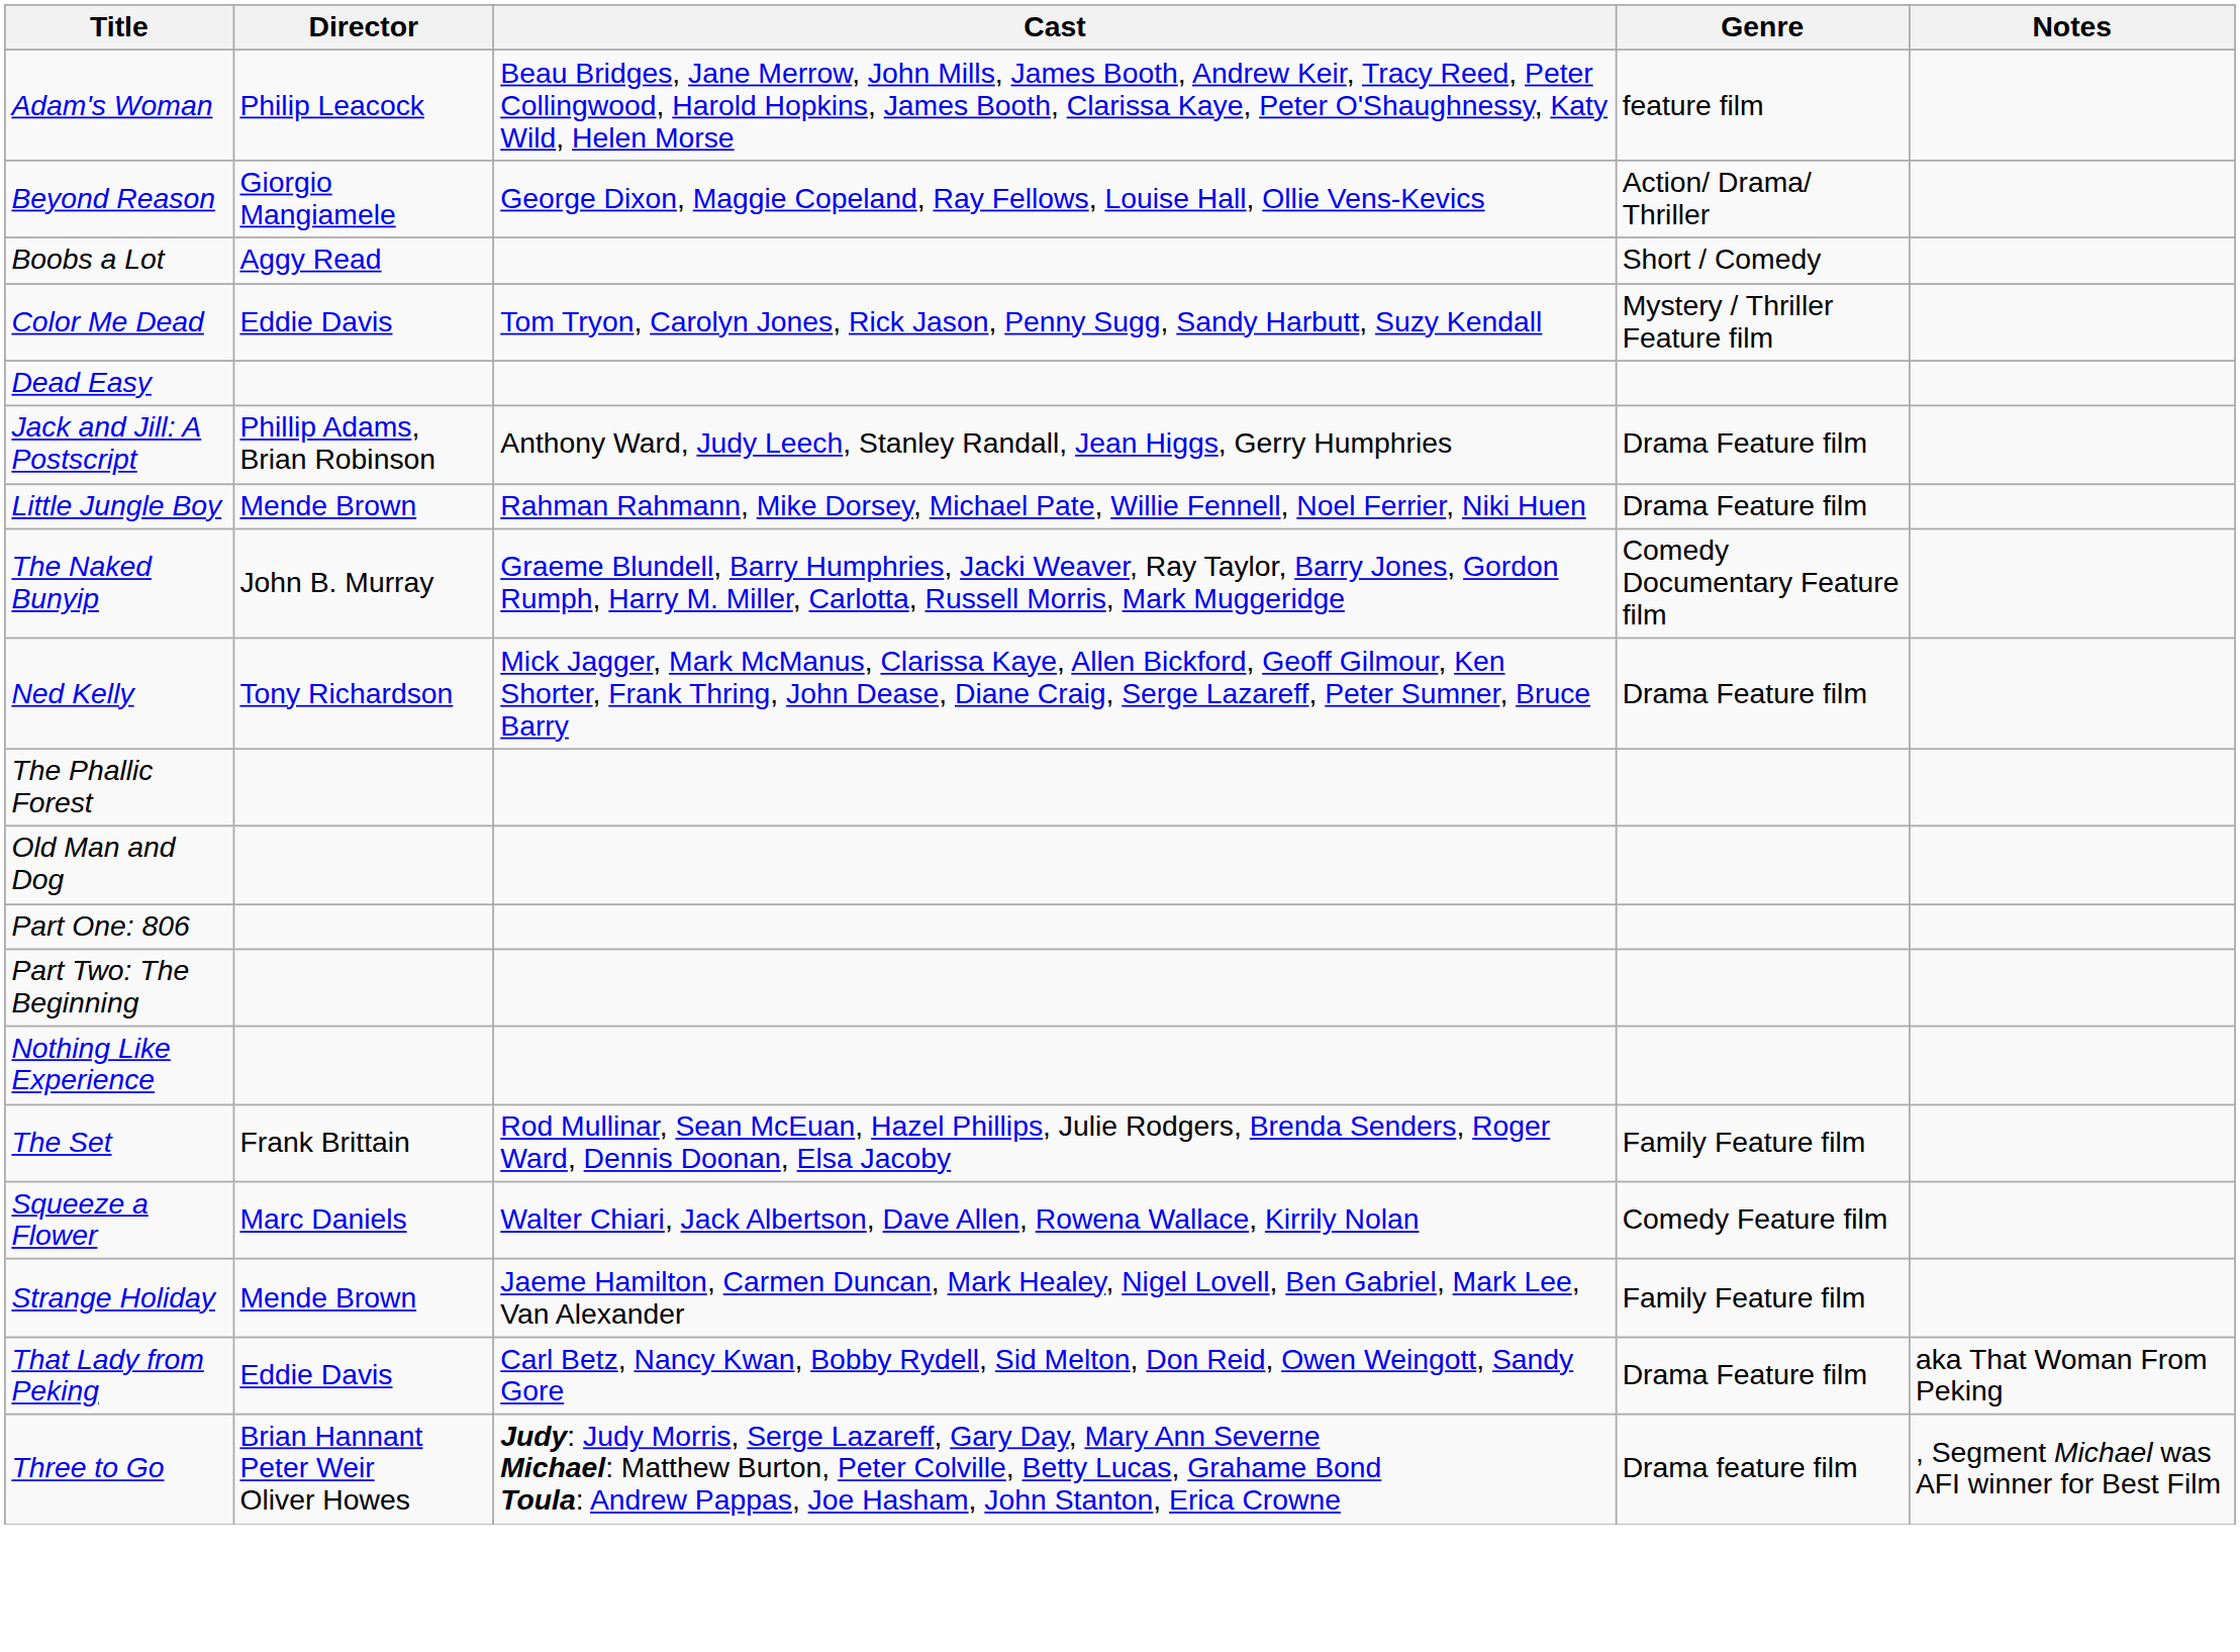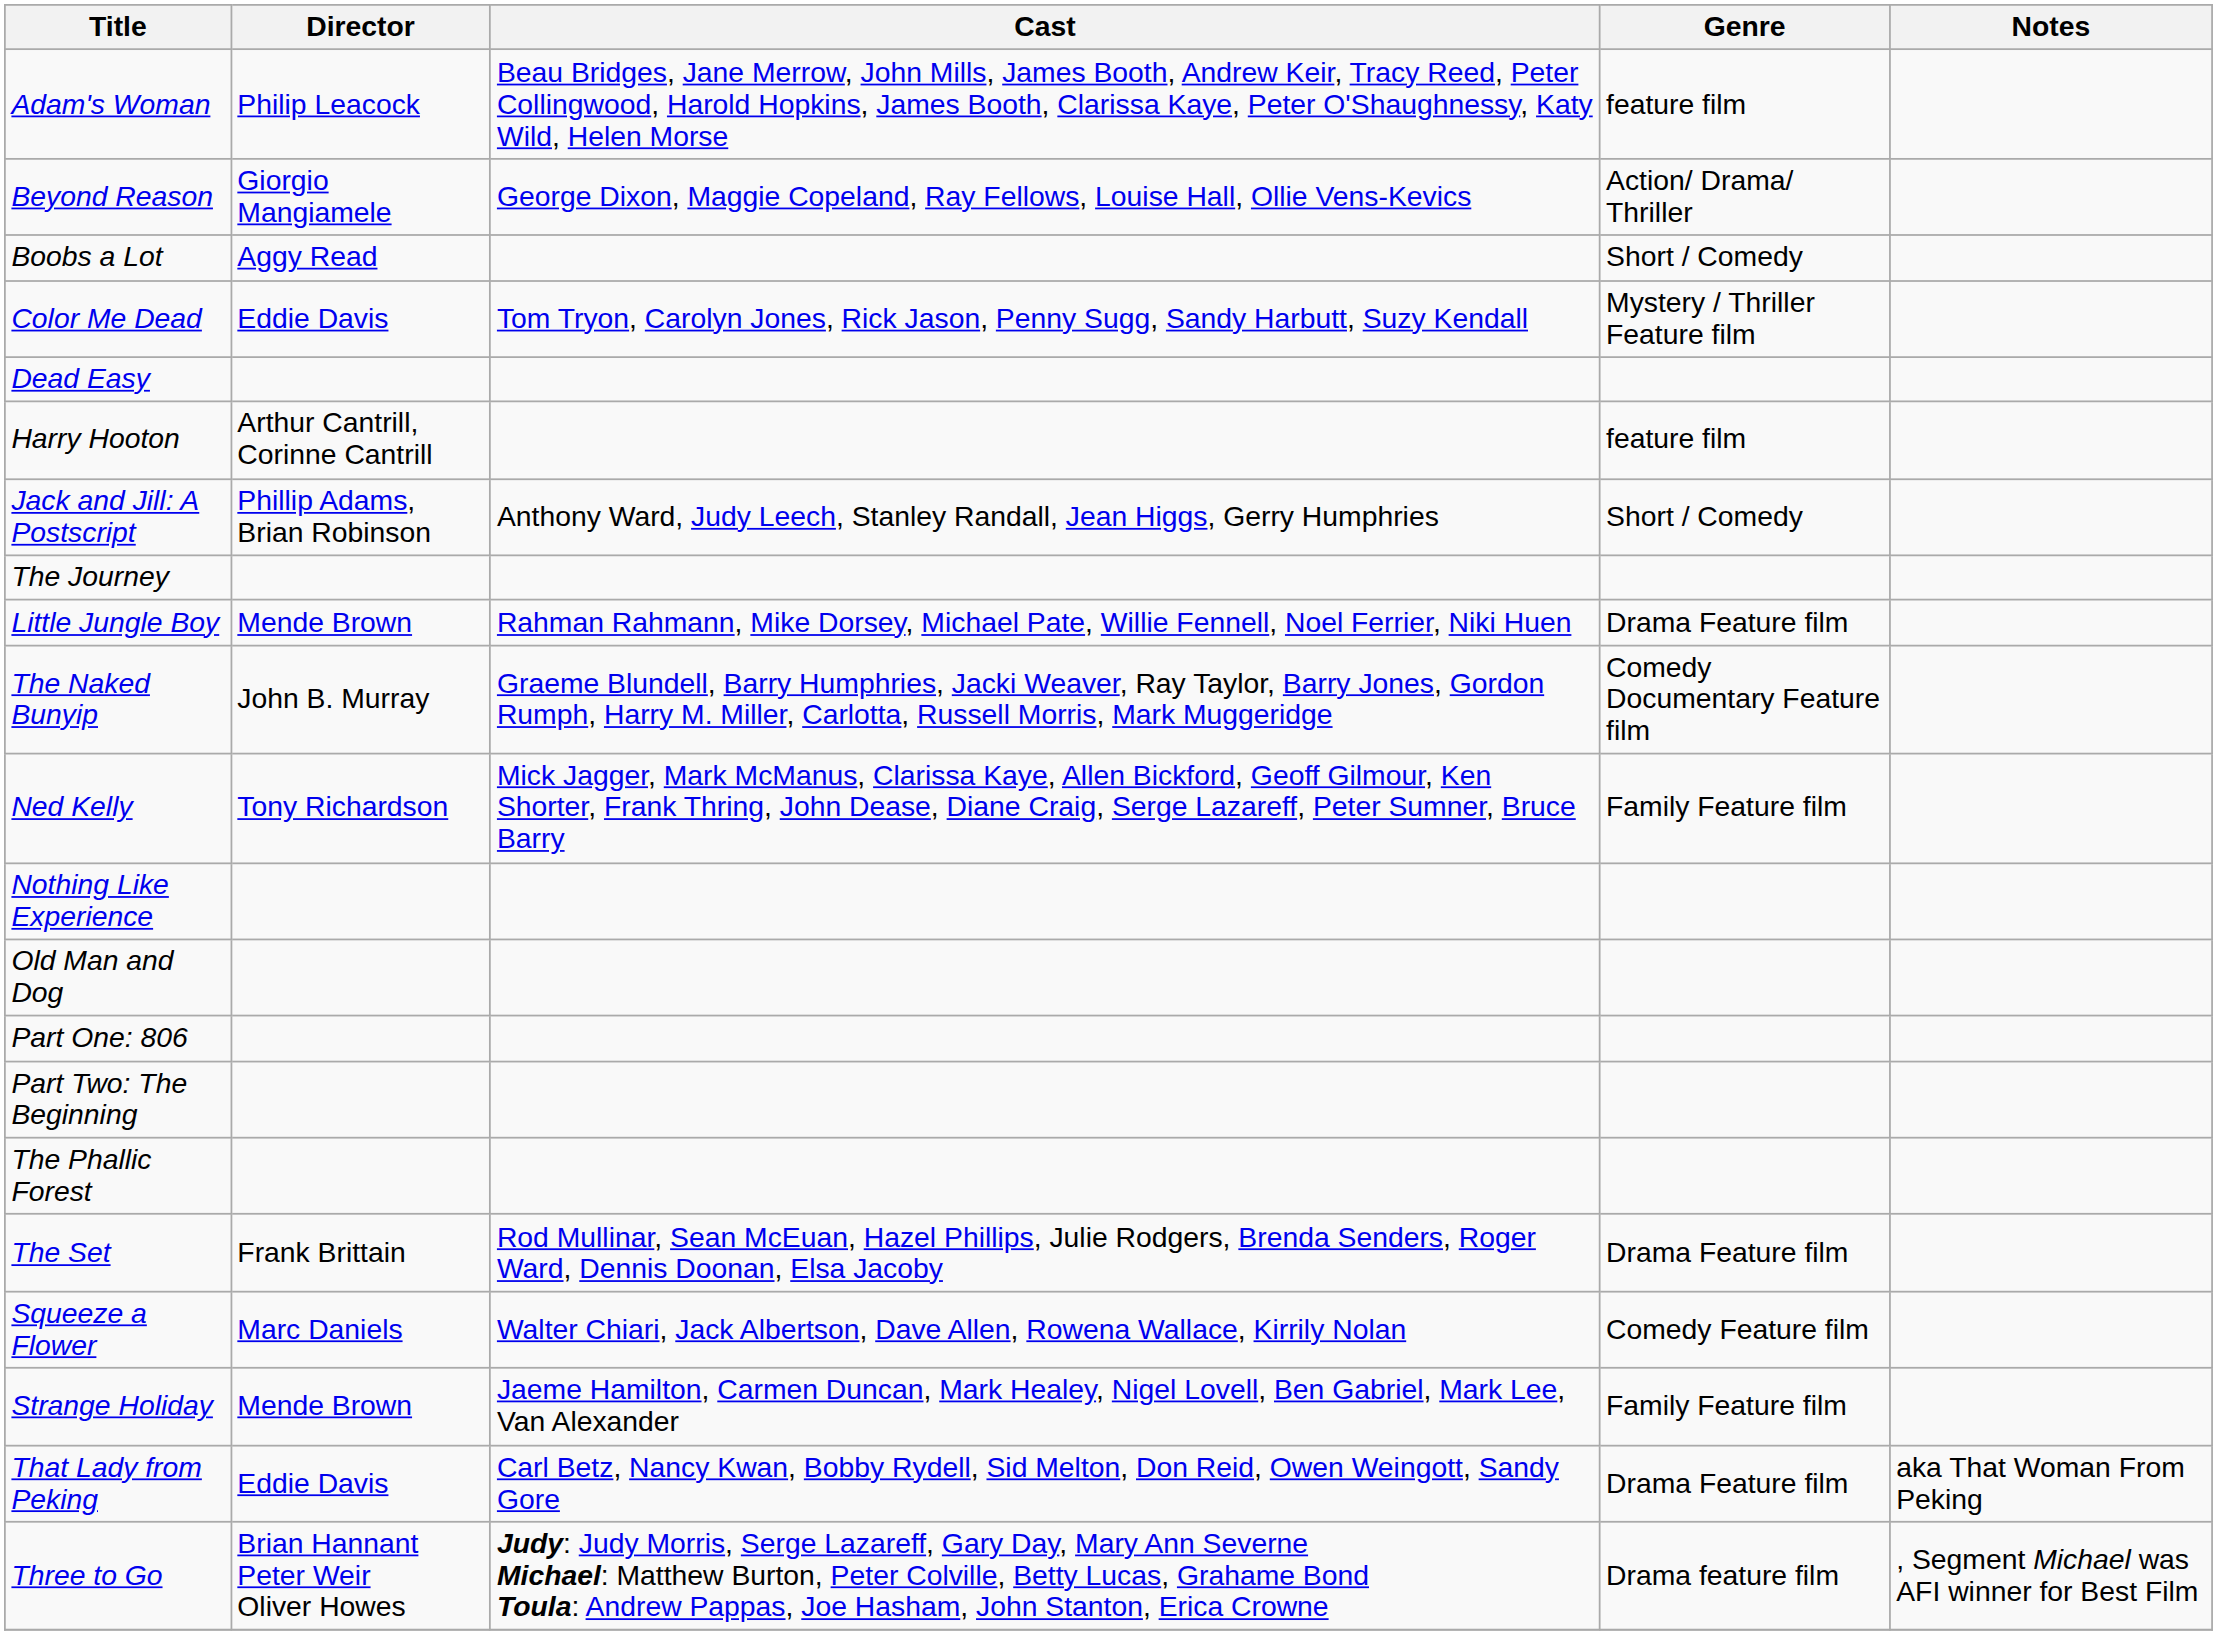+ row: Harry Hooton | Arthur Cantrill, Corinne Cantrill | feature film
Jack and Jill: A Postscript | Genre: Drama Feature film -> Short / Comedy
+ row: The Journey
Ned Kelly | Genre: Drama Feature film -> Family Feature film
rows swapped: Nothing Like Experience <-> The Phallic Forest
The Set | Genre: Family Feature film -> Drama Feature film
